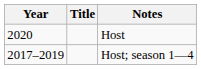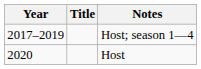rows swapped: Host; season 1—4 <-> Host
